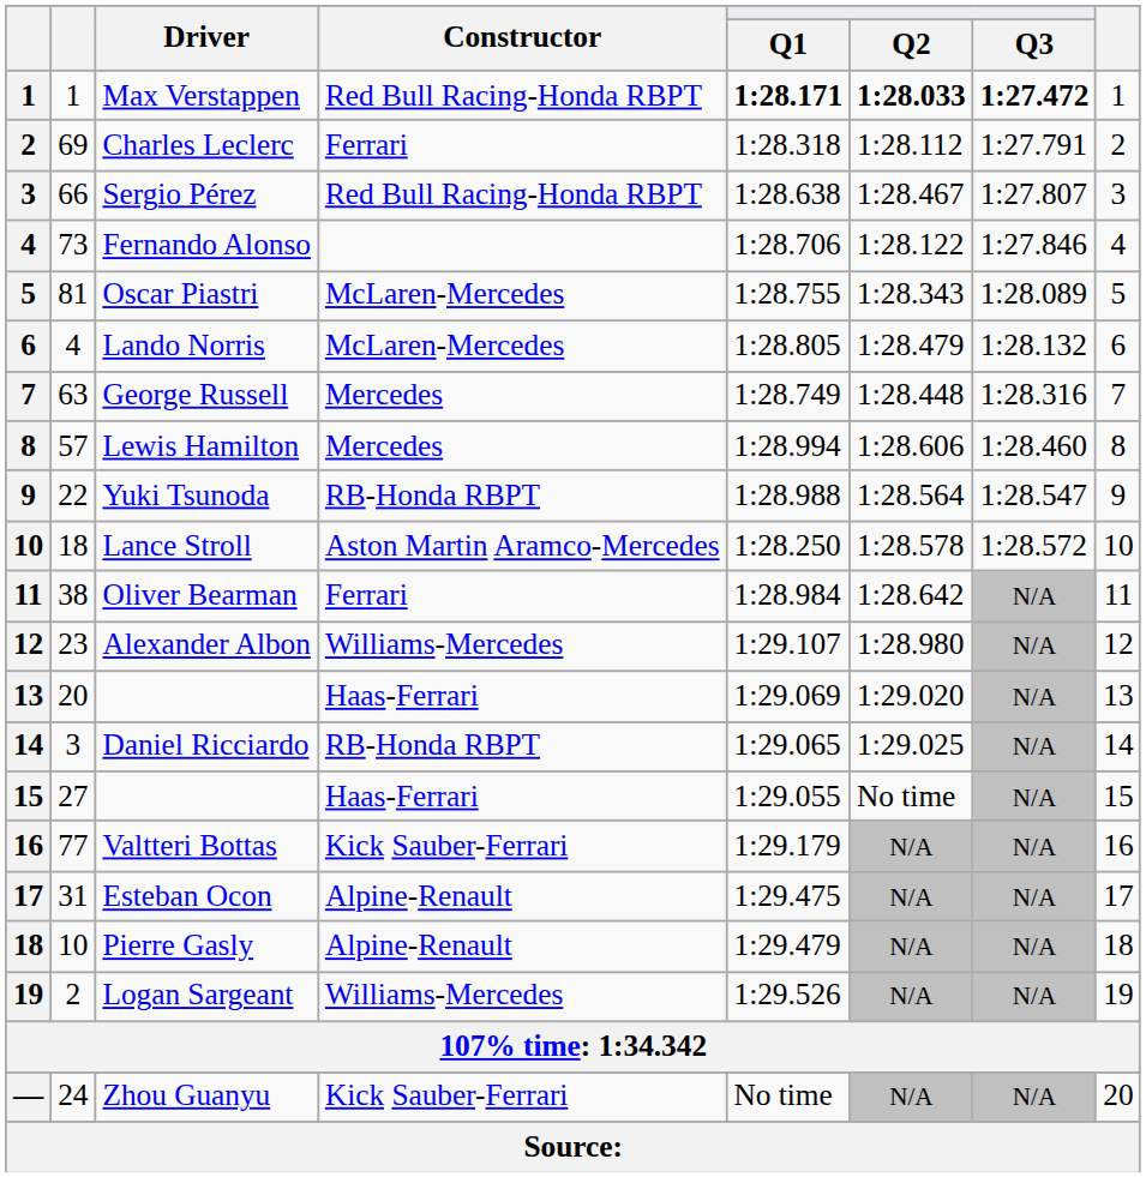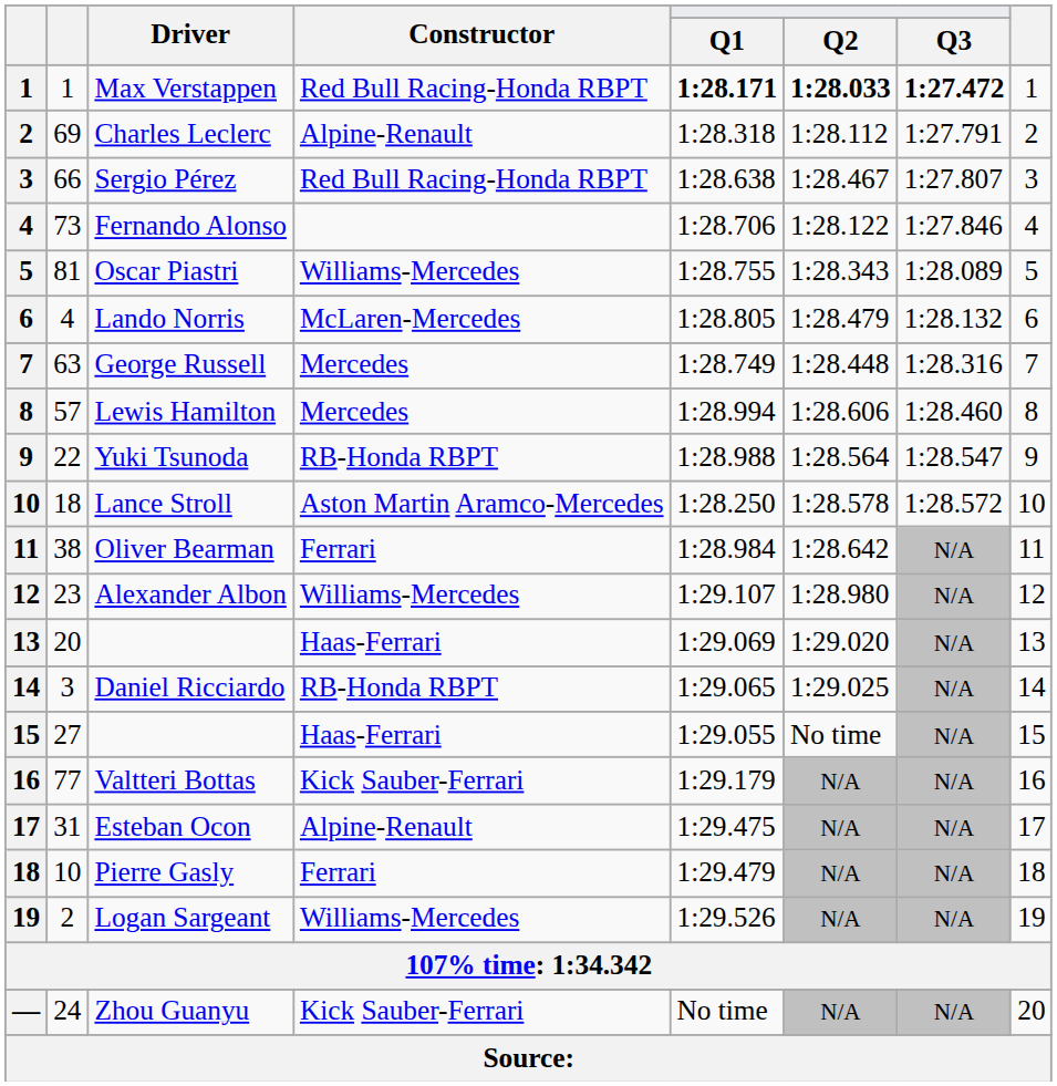Charles Leclerc | Constructor: Ferrari -> Alpine-Renault
Oscar Piastri | Constructor: McLaren-Mercedes -> Williams-Mercedes
Pierre Gasly | Constructor: Alpine-Renault -> Ferrari
